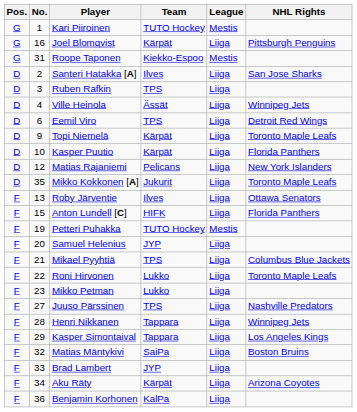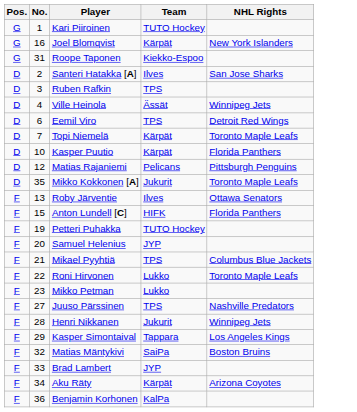- column: League | Mestis | Liiga | Mestis | Liiga | Liiga | Liiga | Liiga | Liiga | Liiga | Liiga | Liiga | Liiga | Liiga | Mestis | Liiga | Liiga | Liiga | Liiga | Liiga | Liiga | Liiga | Liiga | Liiga | Liiga | Liiga
Joel Blomqvist | NHL Rights: Pittsburgh Penguins -> New York Islanders
Topi Niemelä | No.: 9 -> 7
Matias Rajaniemi | NHL Rights: New York Islanders -> Pittsburgh Penguins
Henri Nikkanen | Team: Tappara -> Jukurit
